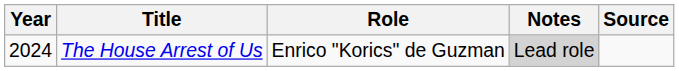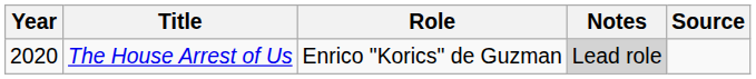The House Arrest of Us | Year: 2024 -> 2020
